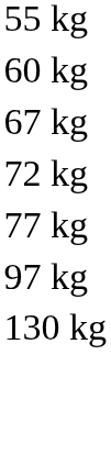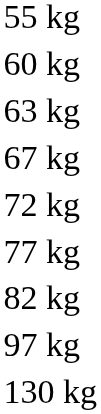+ row: 63 kg
+ row: 82 kg
